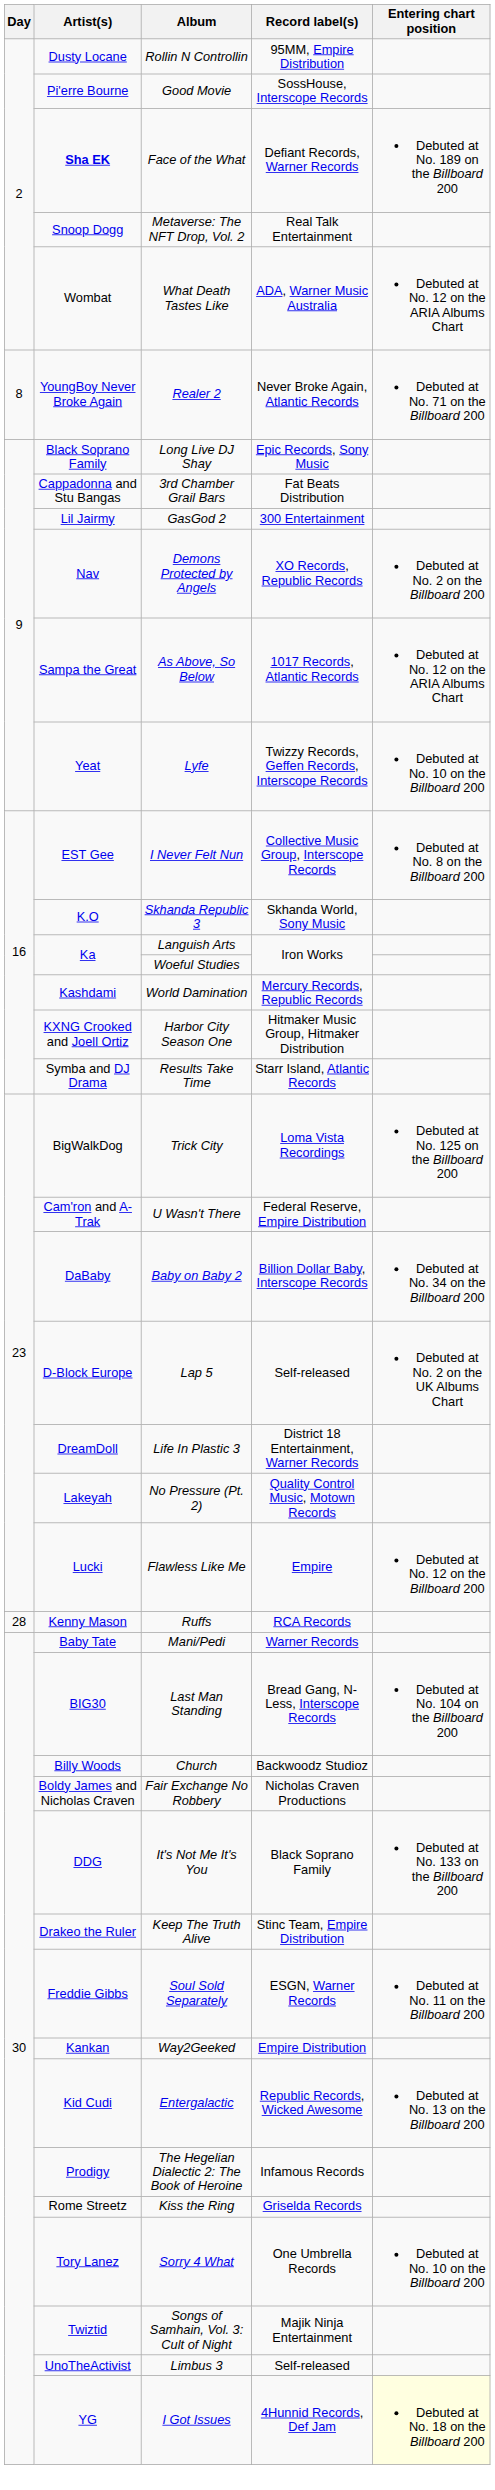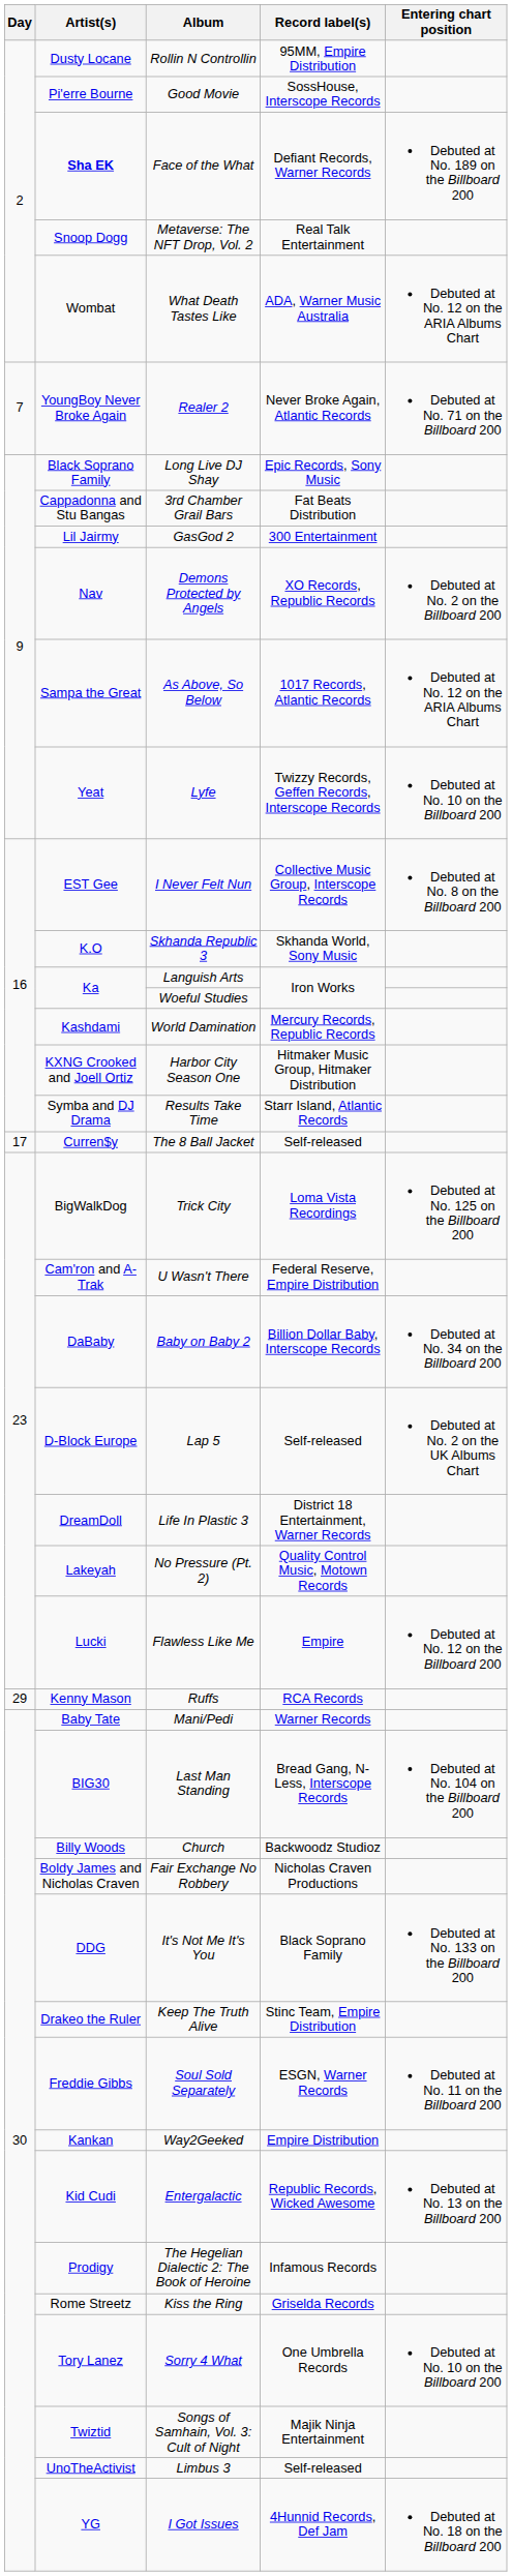Realer 2 | Day: 8 -> 7
+ row: 17 | Curren$y | The 8 Ball Jacket | Self-released
Ruffs | Day: 28 -> 29
I Got Issues | Entering chart position: lightyellow background -> no background
